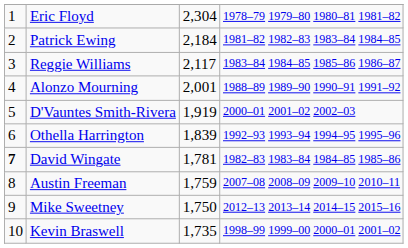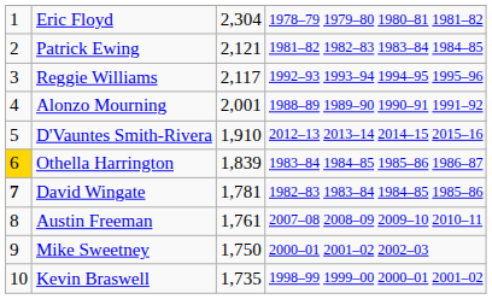Patrick Ewing | column 3: 2,184 -> 2,121
Reggie Williams | column 4: 1983–84 1984–85 1985–86 1986–87 -> 1992–93 1993–94 1994–95 1995–96
D'Vauntes Smith-Rivera | column 3: 1,919 -> 1,910
D'Vauntes Smith-Rivera | column 4: 2000–01 2001–02 2002–03 -> 2012–13 2013–14 2014–15 2015–16
Othella Harrington | column 1: no background -> gold background
Othella Harrington | column 4: 1992–93 1993–94 1994–95 1995–96 -> 1983–84 1984–85 1985–86 1986–87
Austin Freeman | column 3: 1,759 -> 1,761
Mike Sweetney | column 4: 2012–13 2013–14 2014–15 2015–16 -> 2000–01 2001–02 2002–03
